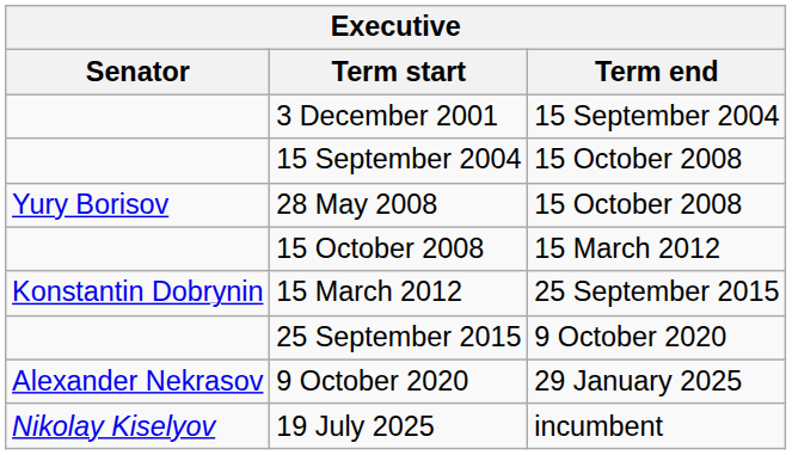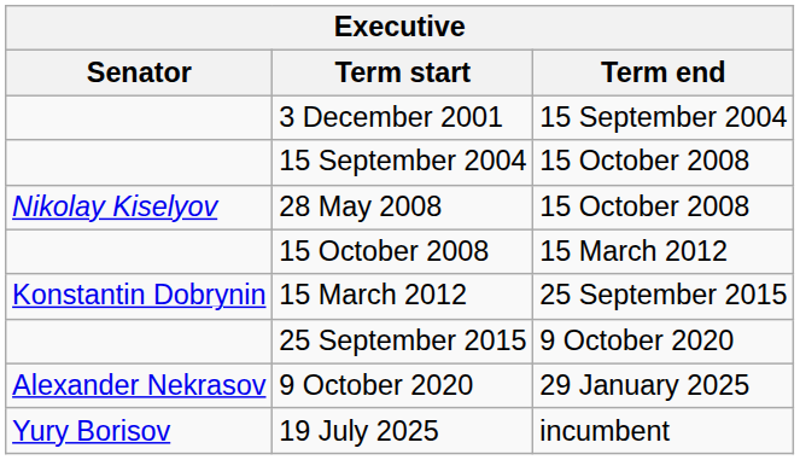28 May 2008 | Senator: Yury Borisov -> Nikolay Kiselyov
19 July 2025 | Senator: Nikolay Kiselyov -> Yury Borisov
